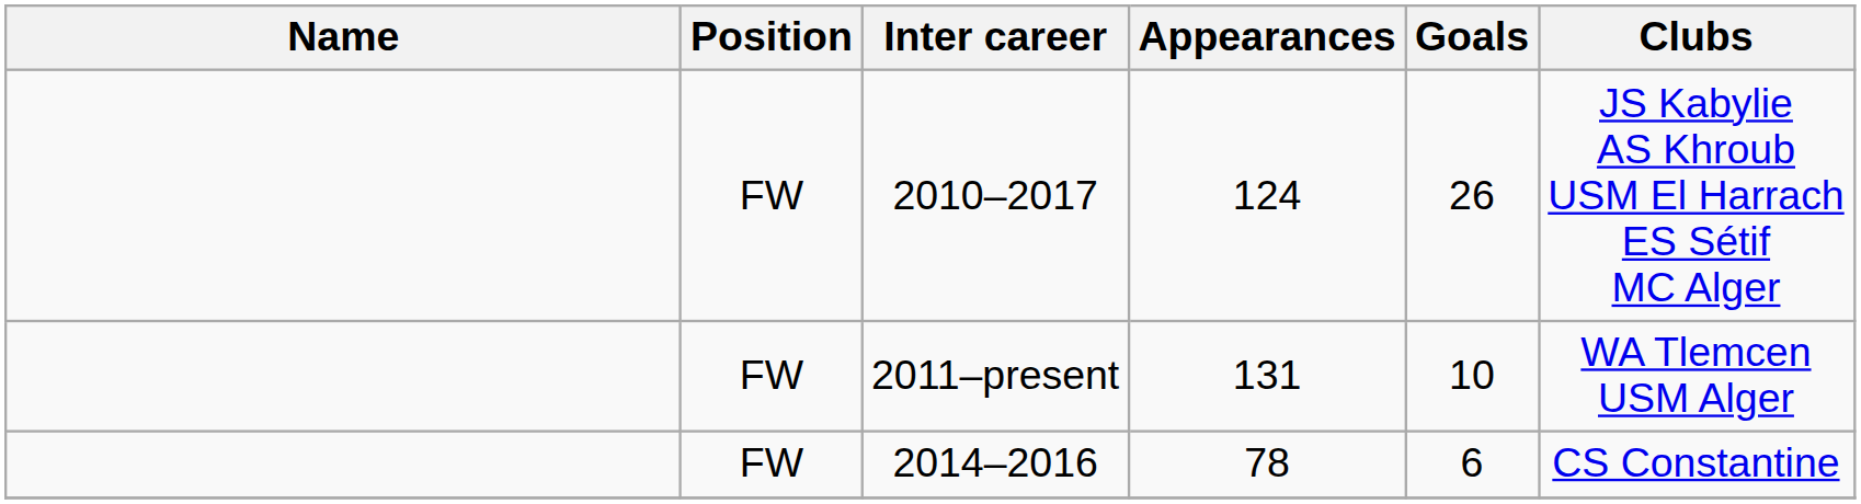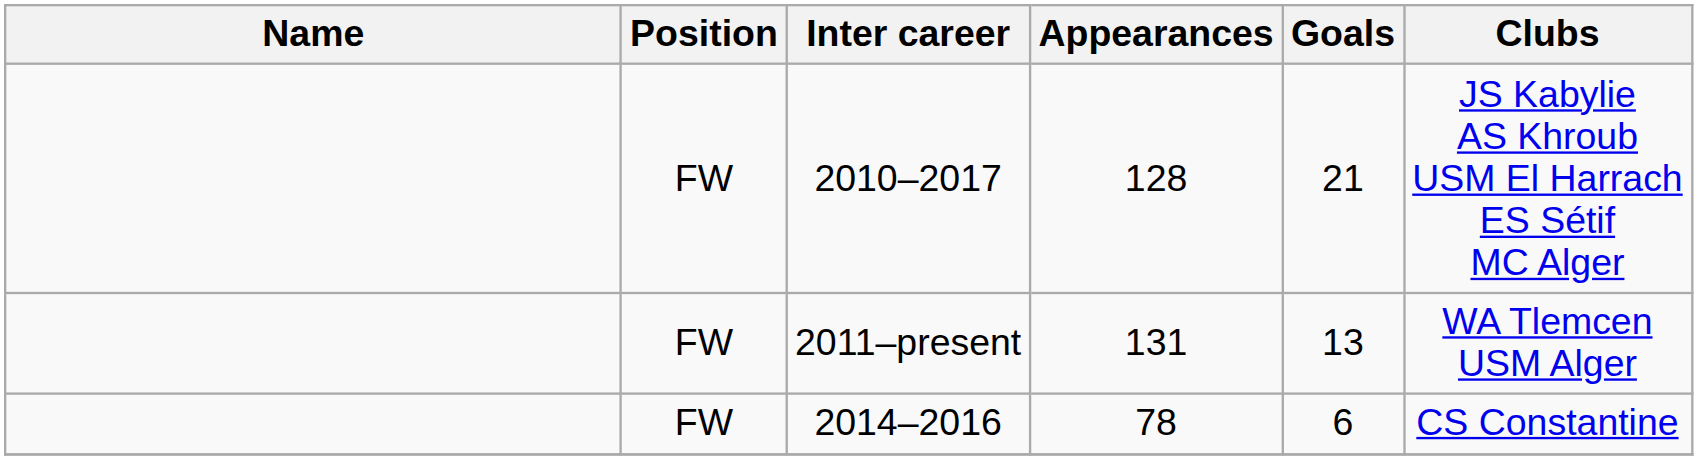2010–2017 | Appearances: 124 -> 128
2010–2017 | Goals: 26 -> 21
2011–present | Goals: 10 -> 13
